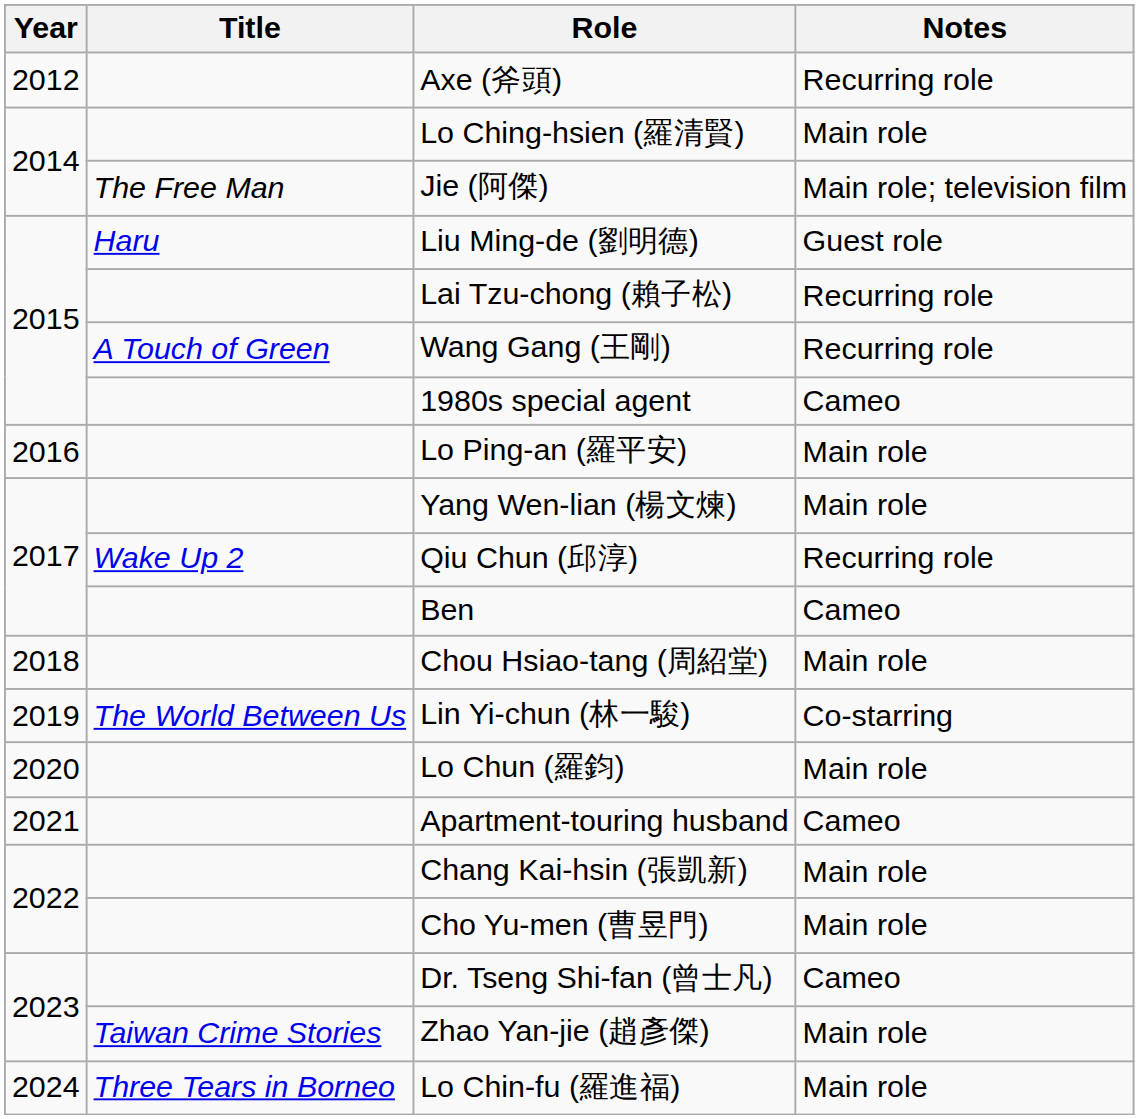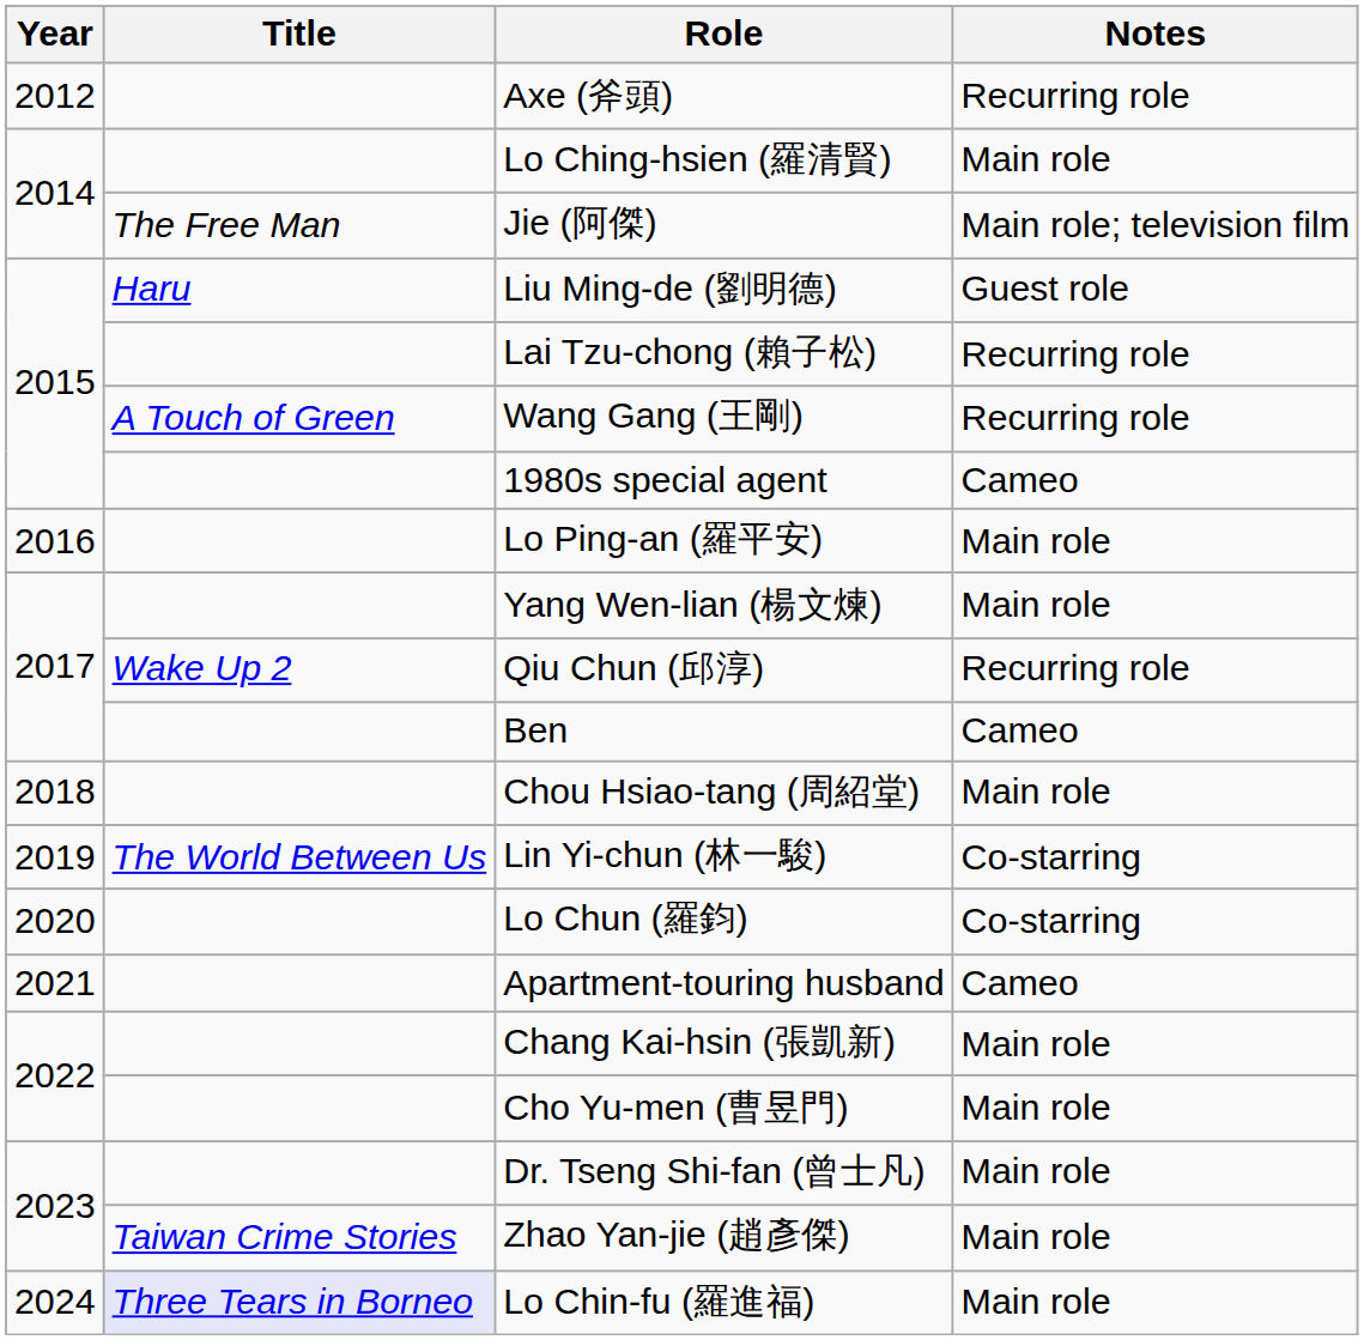Lo Chun (羅鈞) | Notes: Main role -> Co-starring
Dr. Tseng Shi-fan (曾士凡) | Notes: Cameo -> Main role
Lo Chin-fu (羅進福) | Title: no background -> lavender background
